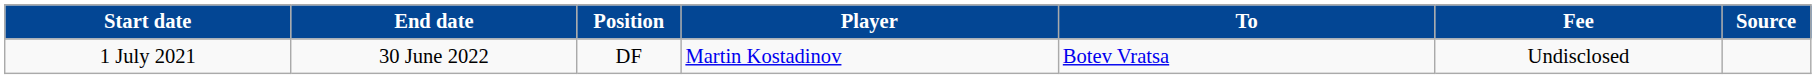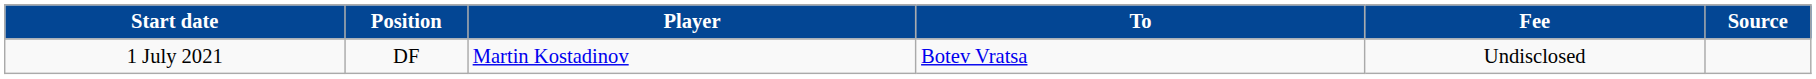- column: End date | 30 June 2022
